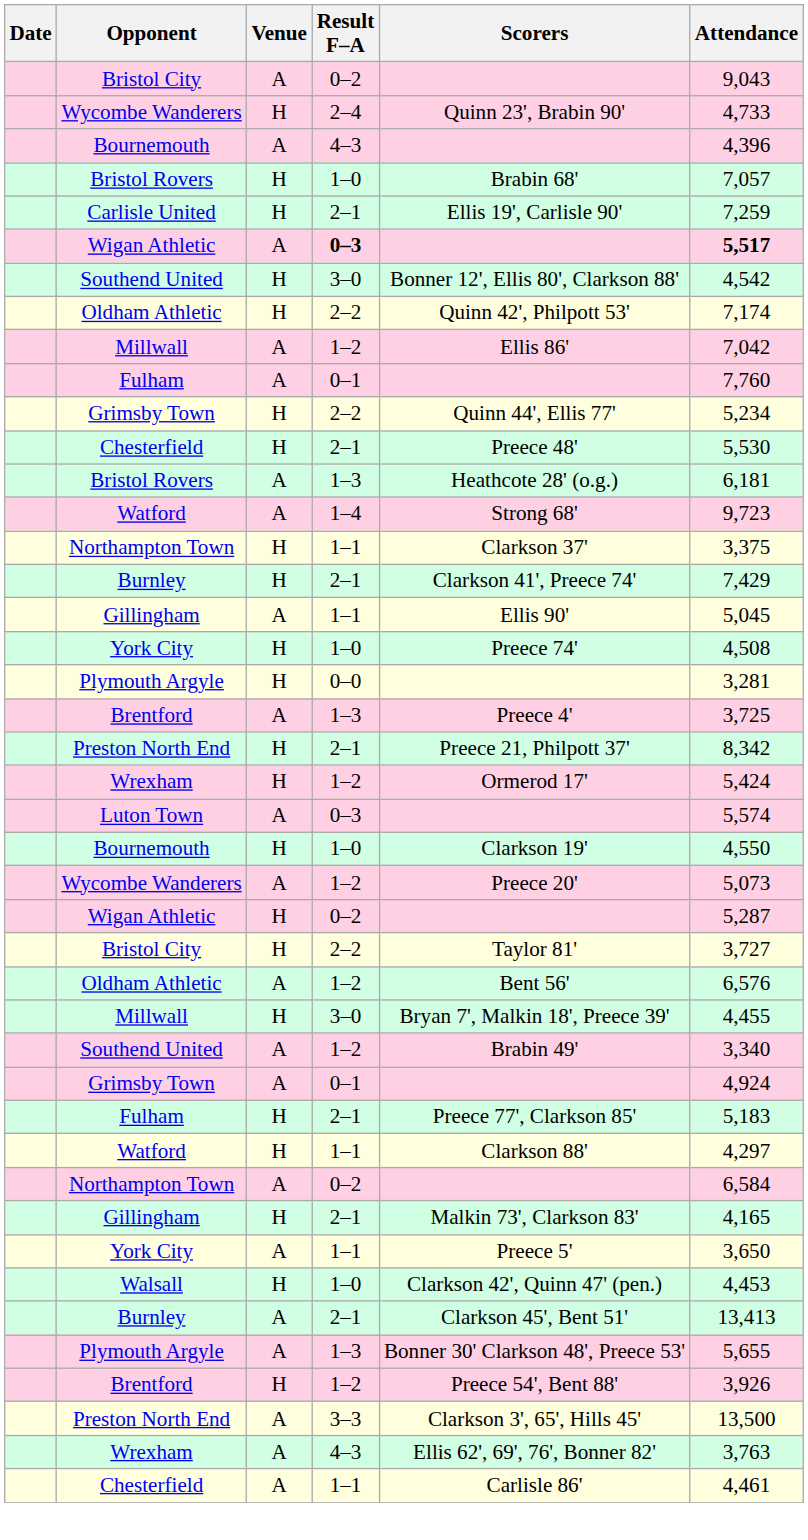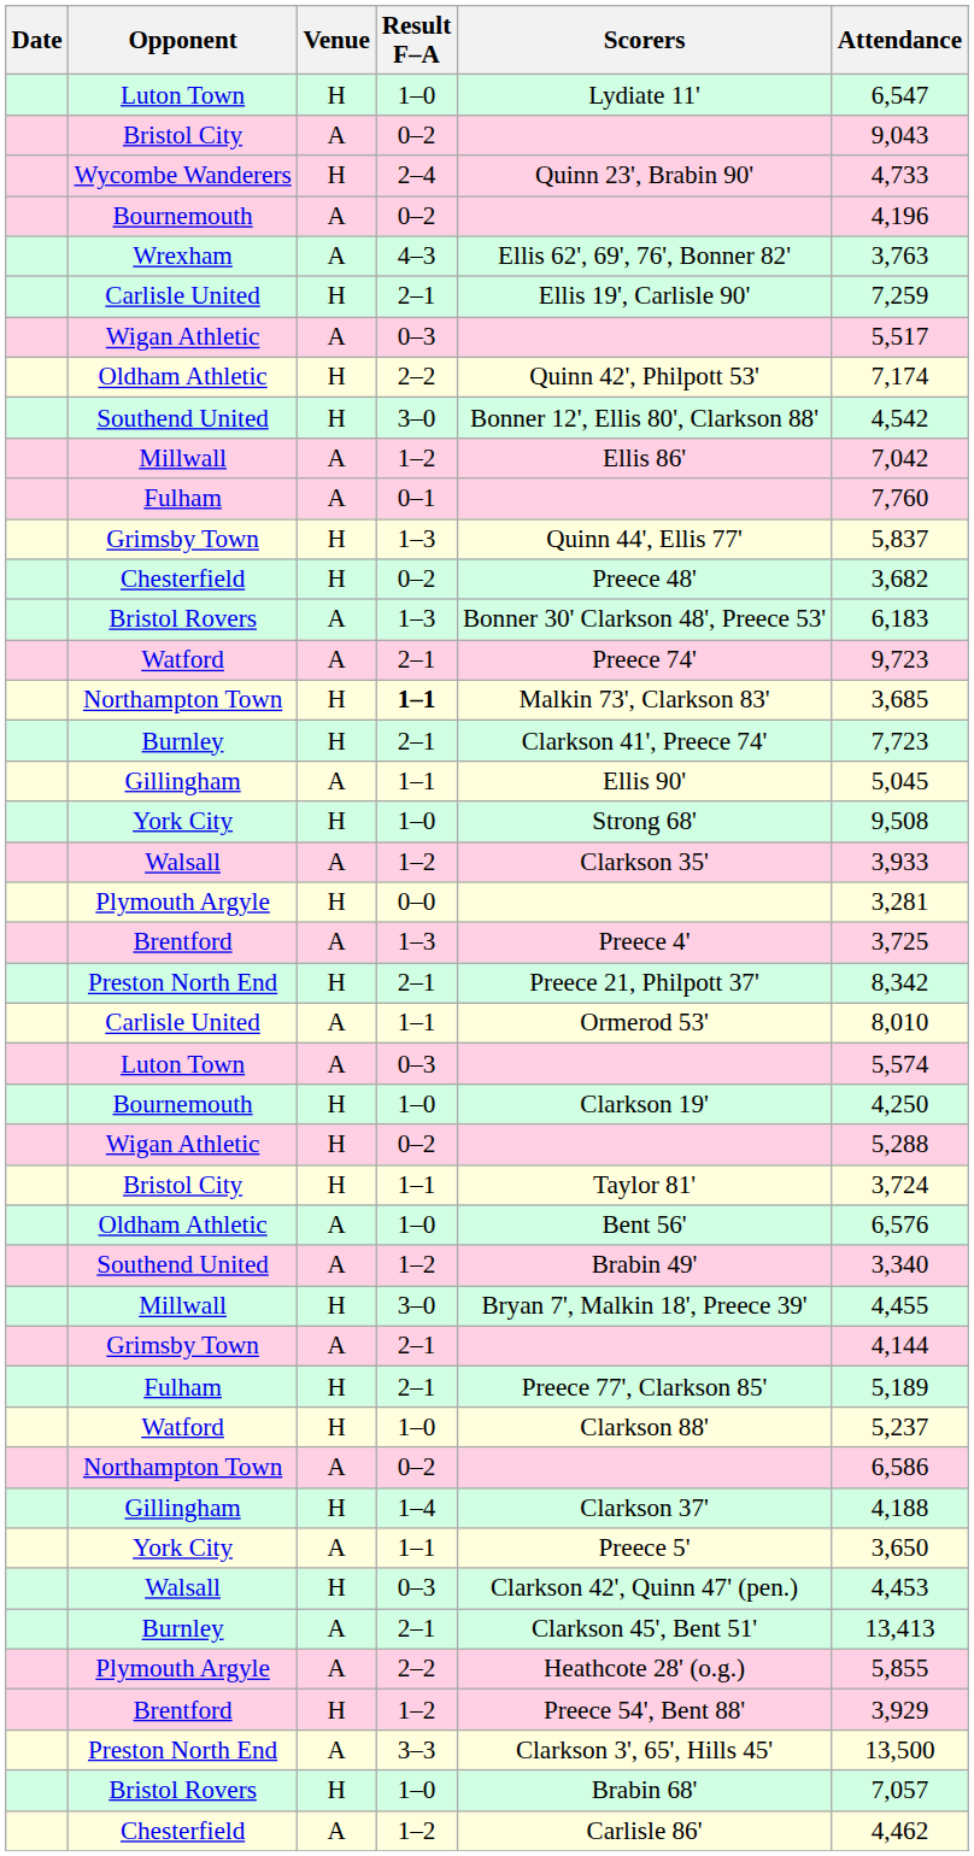+ row: Luton Town | H | 1–0 | Lydiate 11' | 6,547
Bournemouth / A | Result F–A: 4–3 -> 0–2
Bournemouth / A | Attendance: 4,396 -> 4,196
rows swapped: Wrexham / A <-> Bristol Rovers / H
Wigan Athletic / A | Result F–A: bold -> normal
Wigan Athletic / A | Attendance: bold -> normal
rows swapped: Oldham Athletic / H <-> Southend United / H
Grimsby Town / H | Result F–A: 2–2 -> 1–3
Grimsby Town / H | Attendance: 5,234 -> 5,837
Chesterfield / H | Result F–A: 2–1 -> 0–2
Chesterfield / H | Attendance: 5,530 -> 3,682
Bristol Rovers / A | Scorers: Heathcote 28' (o.g.) -> Bonner 30' Clarkson 48', Preece 53'
Bristol Rovers / A | Attendance: 6,181 -> 6,183
Watford / A | Result F–A: 1–4 -> 2–1
Watford / A | Scorers: Strong 68' -> Preece 74'
Northampton Town / H | Result F–A: normal -> bold
Northampton Town / H | Scorers: Clarkson 37' -> Malkin 73', Clarkson 83'
Northampton Town / H | Attendance: 3,375 -> 3,685
Burnley / H | Attendance: 7,429 -> 7,723
York City / H | Scorers: Preece 74' -> Strong 68'
York City / H | Attendance: 4,508 -> 9,508
+ row: Walsall | A | 1–2 | Clarkson 35' | 3,933
+ row: Carlisle United | A | 1–1 | Ormerod 53' | 8,010
- row: Wrexham | H | 1–2 | Ormerod 17' | 5,424
Bournemouth / H | Attendance: 4,550 -> 4,250
- row: Wycombe Wanderers | A | 1–2 | Preece 20' | 5,073
Wigan Athletic / H | Attendance: 5,287 -> 5,288
Bristol City / H | Result F–A: 2–2 -> 1–1
Bristol City / H | Attendance: 3,727 -> 3,724
Oldham Athletic / A | Result F–A: 1–2 -> 1–0
rows swapped: Millwall / H <-> Southend United / A
Grimsby Town / A | Result F–A: 0–1 -> 2–1
Grimsby Town / A | Attendance: 4,924 -> 4,144
Fulham / H | Attendance: 5,183 -> 5,189
Watford / H | Result F–A: 1–1 -> 1–0
Watford / H | Attendance: 4,297 -> 5,237
Northampton Town / A | Attendance: 6,584 -> 6,586
Gillingham / H | Result F–A: 2–1 -> 1–4
Gillingham / H | Scorers: Malkin 73', Clarkson 83' -> Clarkson 37'
Gillingham / H | Attendance: 4,165 -> 4,188
Walsall / H | Result F–A: 1–0 -> 0–3
Plymouth Argyle / A | Result F–A: 1–3 -> 2–2
Plymouth Argyle / A | Scorers: Bonner 30' Clarkson 48', Preece 53' -> Heathcote 28' (o.g.)
Plymouth Argyle / A | Attendance: 5,655 -> 5,855
Brentford / H | Attendance: 3,926 -> 3,929
Chesterfield / A | Result F–A: 1–1 -> 1–2
Chesterfield / A | Attendance: 4,461 -> 4,462
